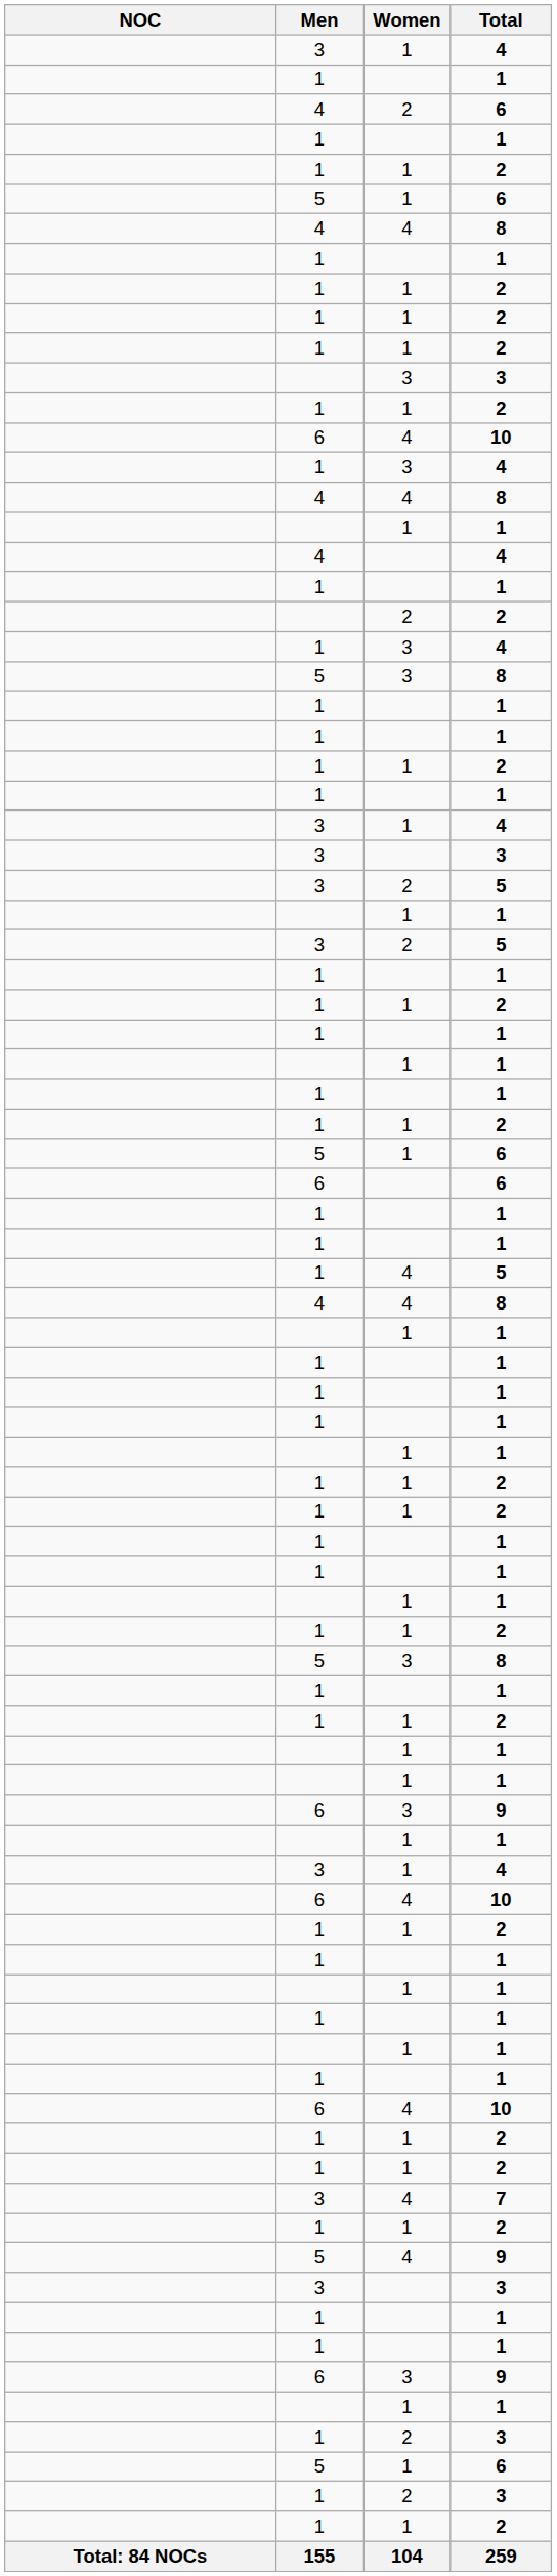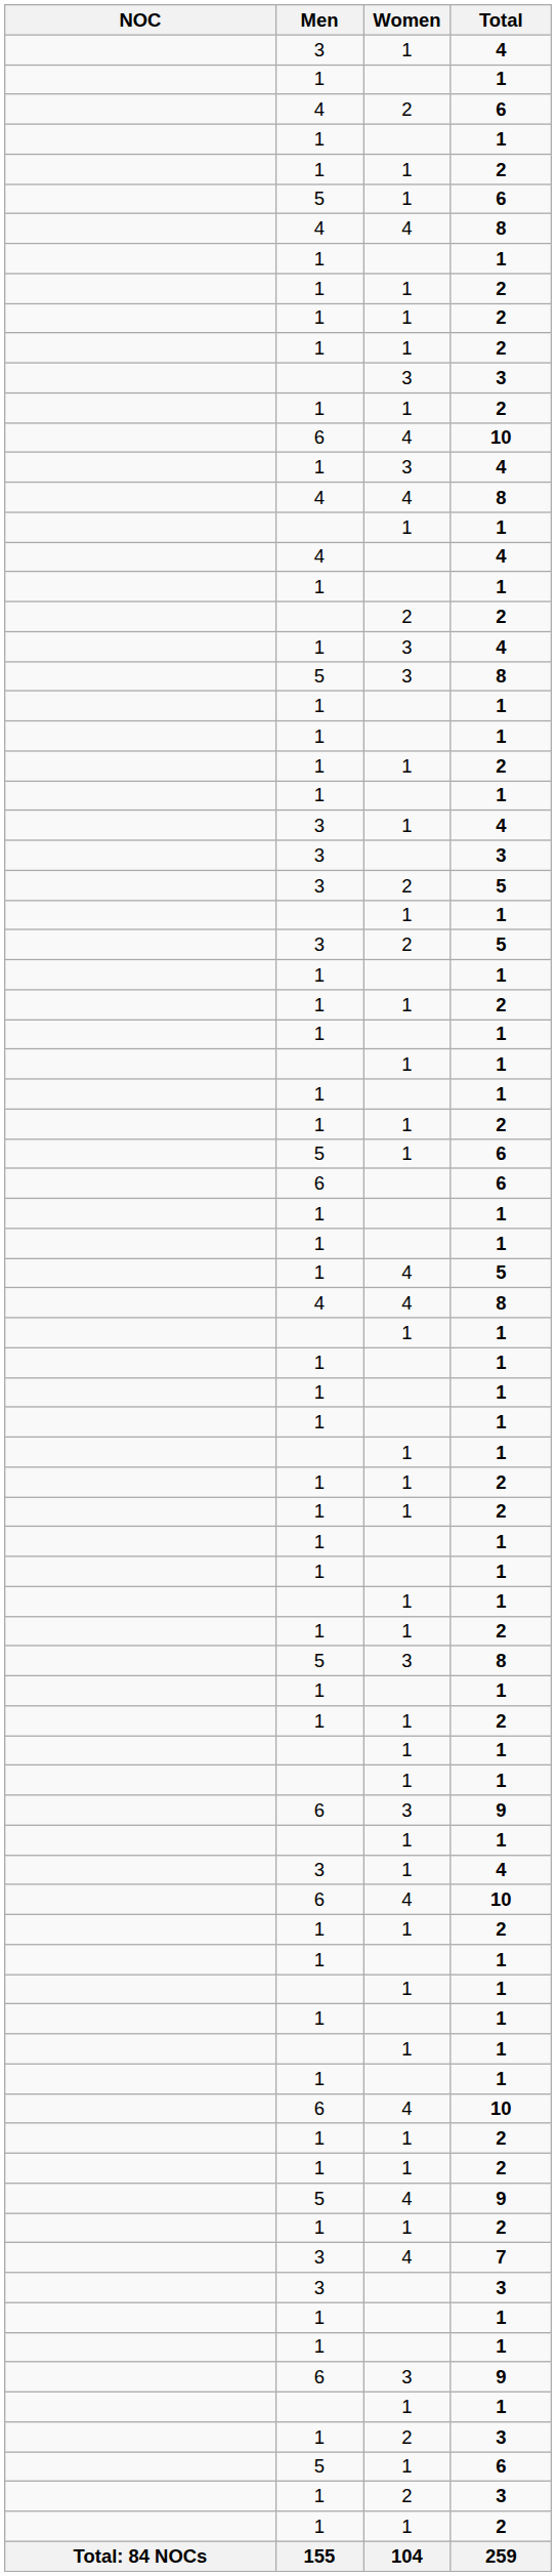rows swapped: 7 <-> 5 / 9
